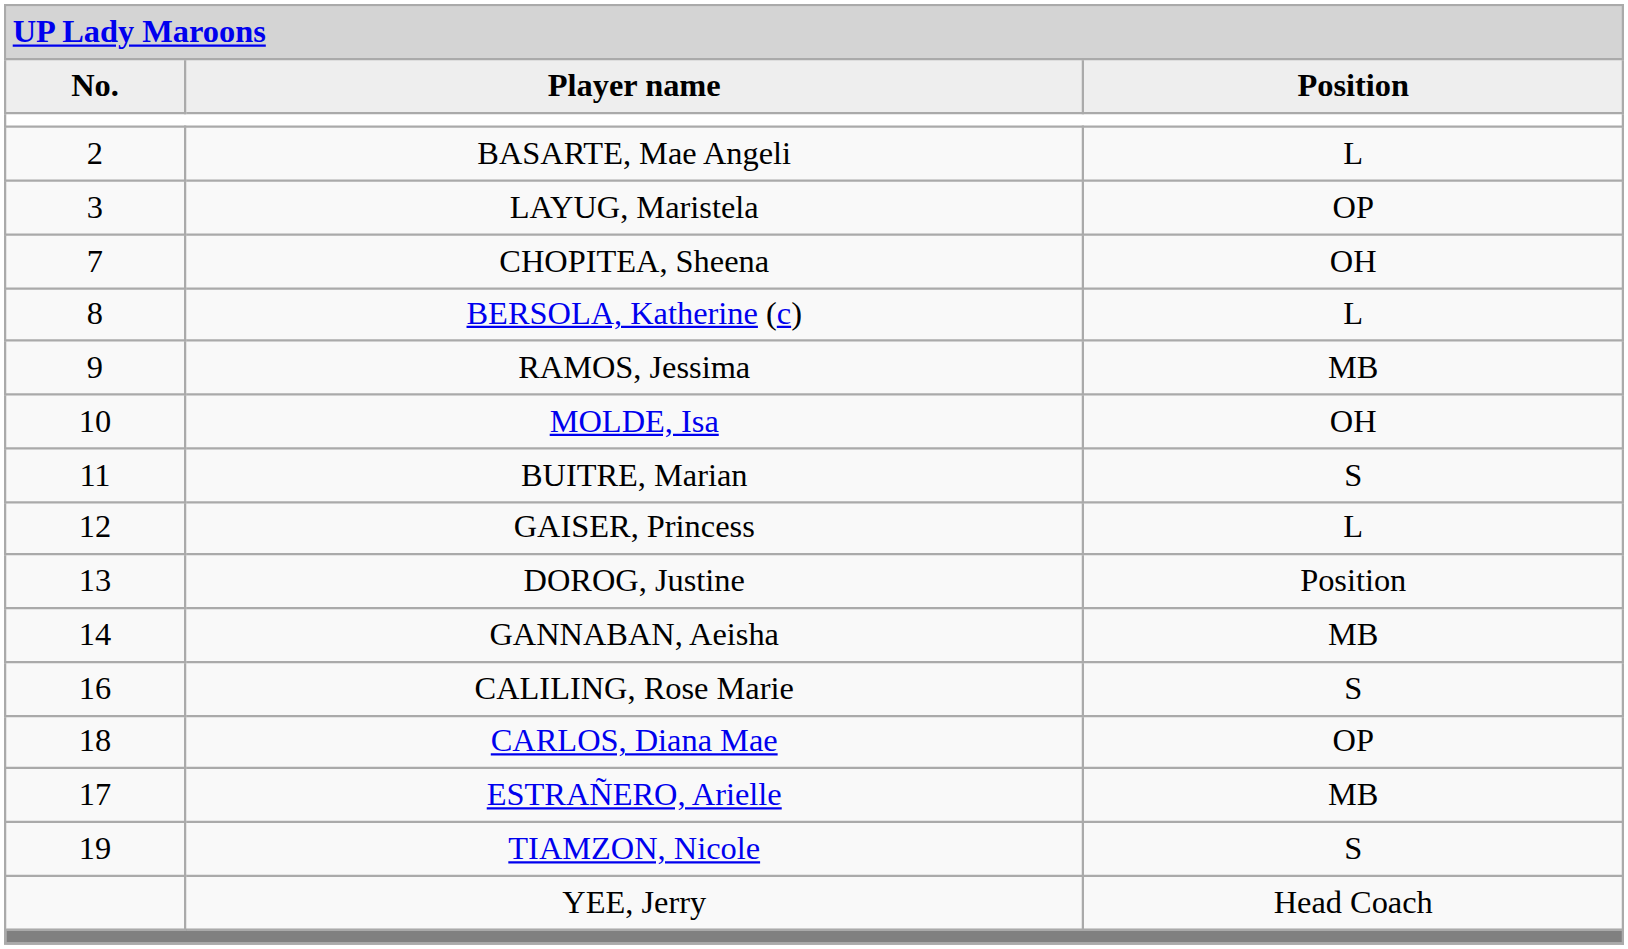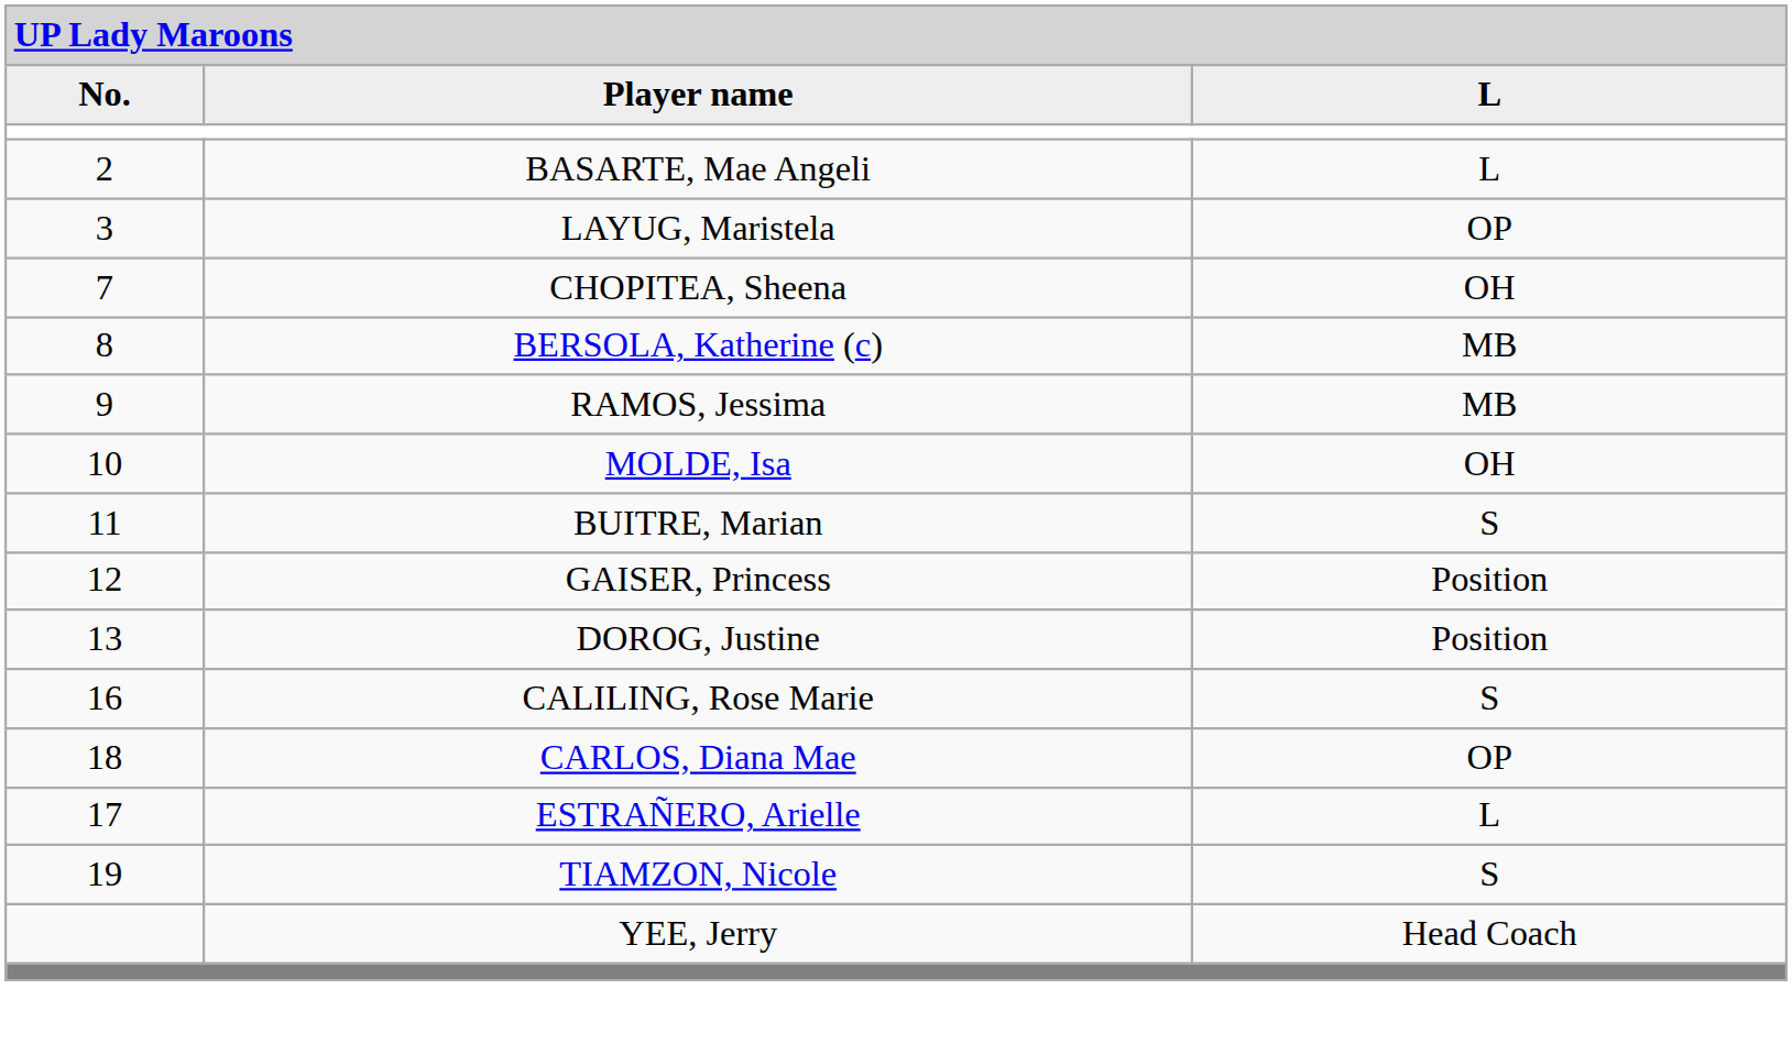Player name | column 3: Position -> L
BERSOLA, Katherine (c) | column 3: L -> MB
GAISER, Princess | column 3: L -> Position
- row: 14 | GANNABAN, Aeisha | MB
ESTRAÑERO, Arielle | column 3: MB -> L
